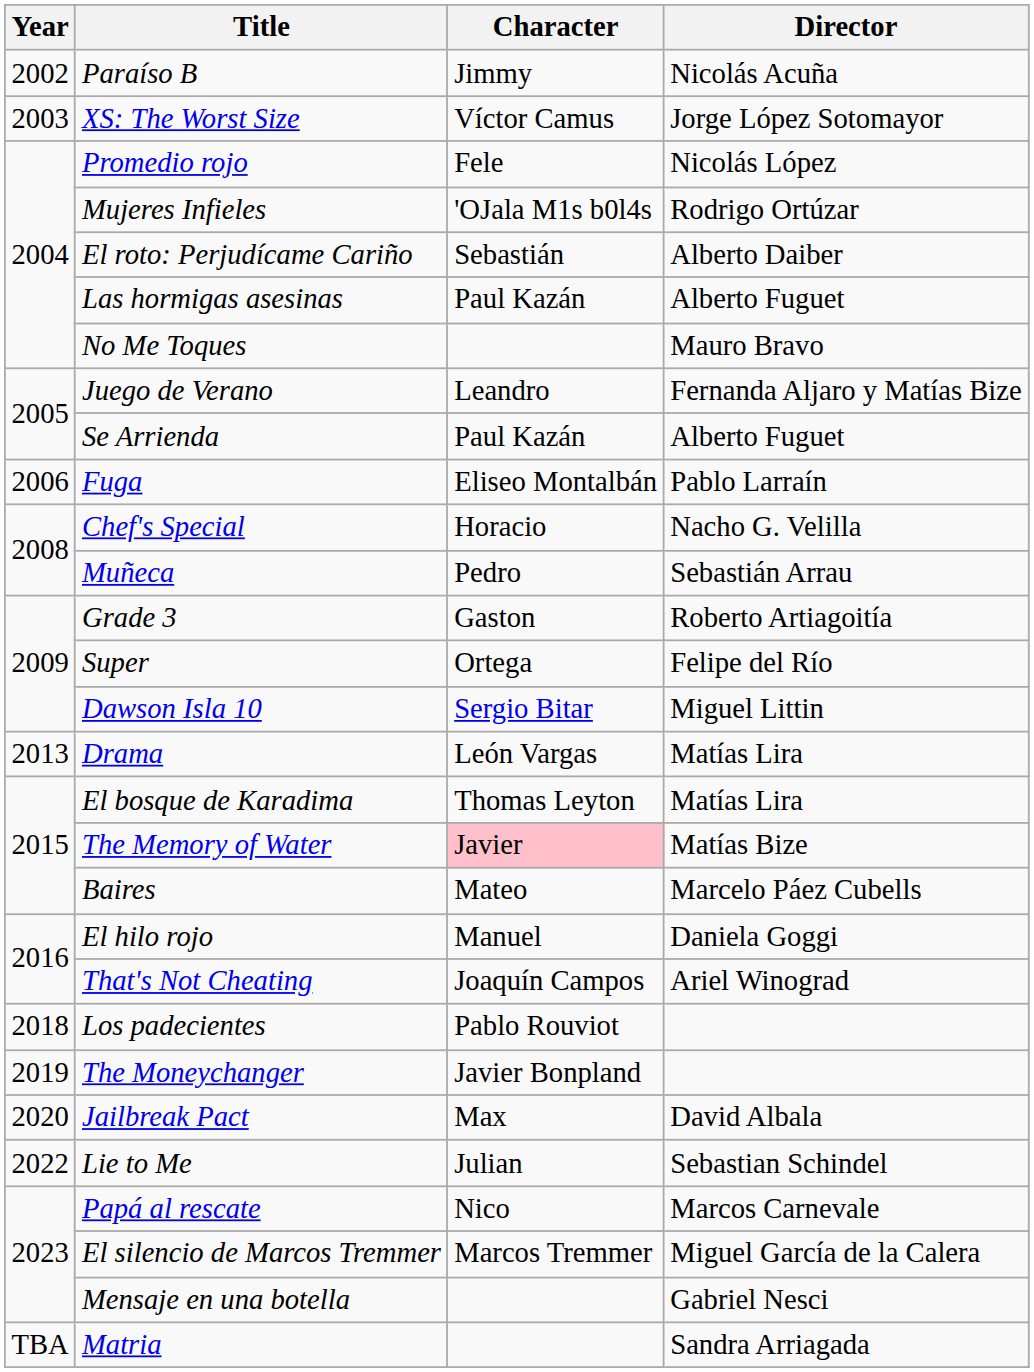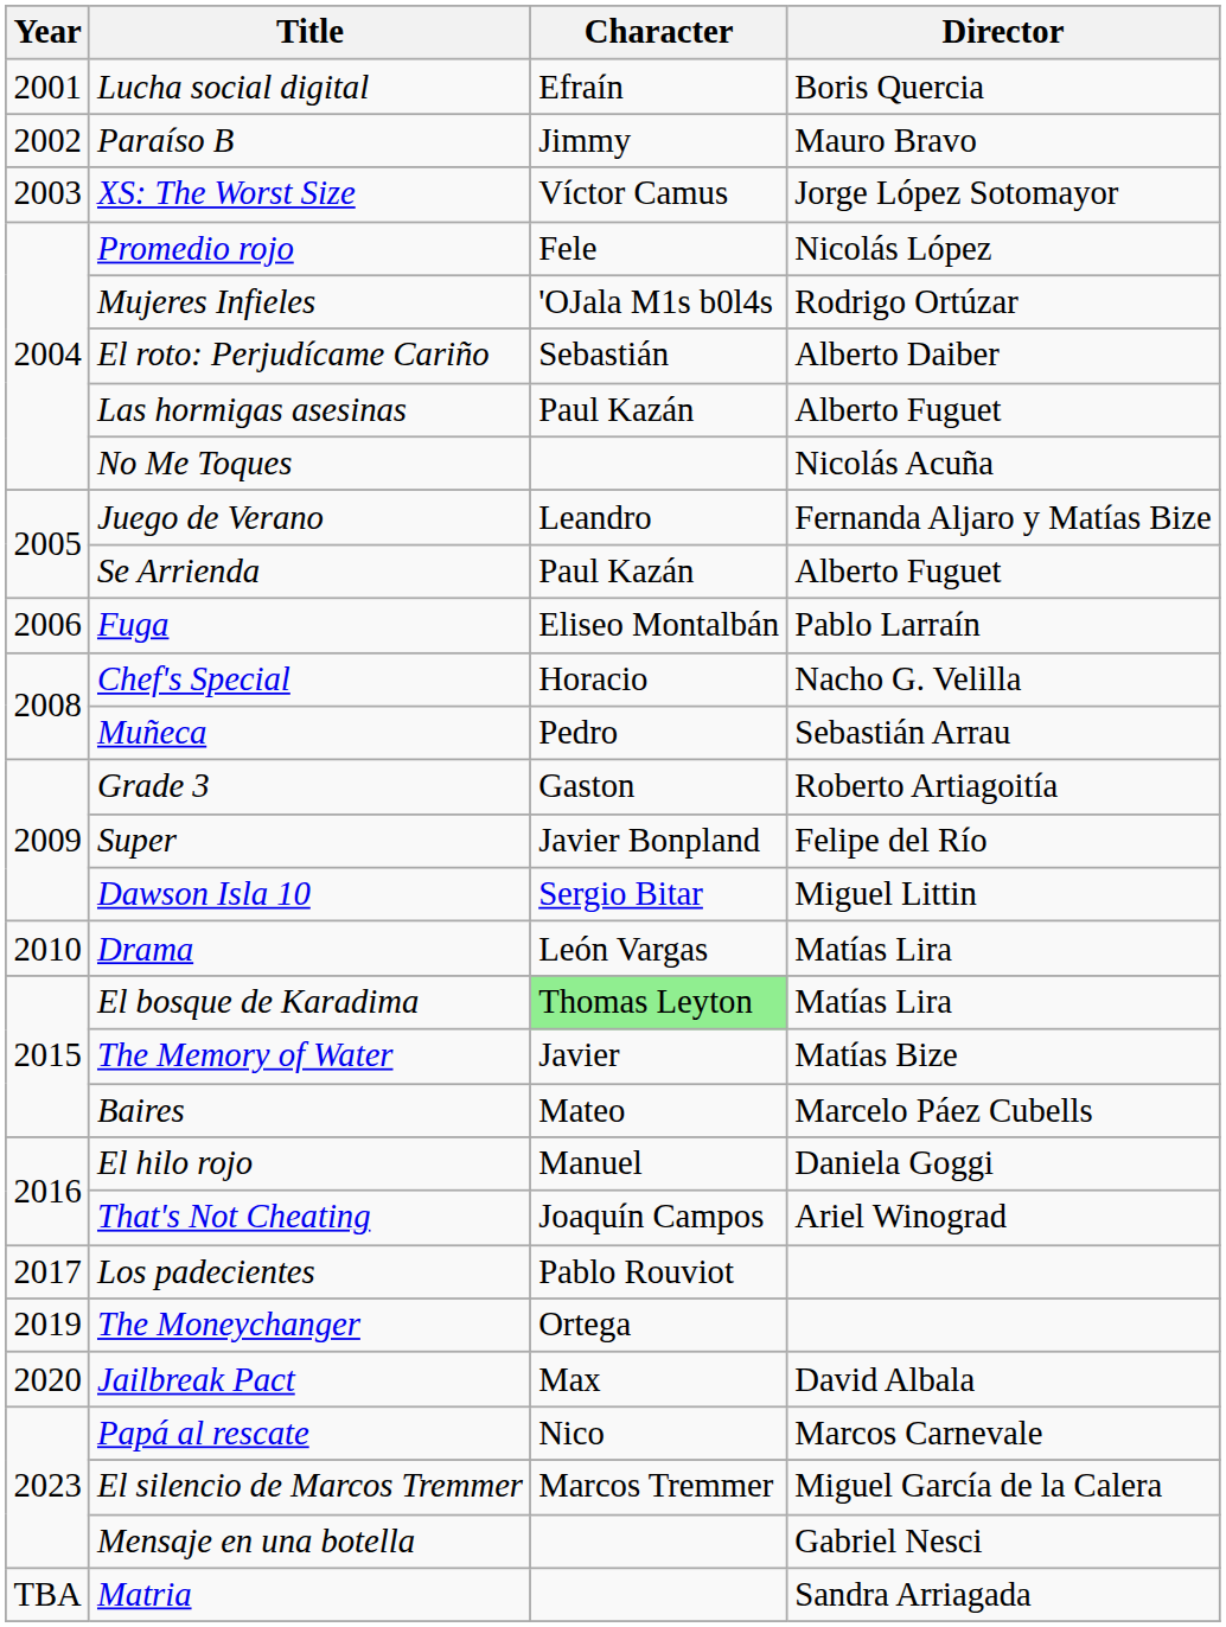+ row: 2001 | Lucha social digital | Efraín | Boris Quercia
Paraíso B | Director: Nicolás Acuña -> Mauro Bravo
No Me Toques | Director: Mauro Bravo -> Nicolás Acuña
Super | Character: Ortega -> Javier Bonpland
Drama | Year: 2013 -> 2010
El bosque de Karadima | Character: no background -> lightgreen background
The Memory of Water | Character: pink background -> no background
Los padecientes | Year: 2018 -> 2017
The Moneychanger | Character: Javier Bonpland -> Ortega
- row: 2022 | Lie to Me | Julian | Sebastian Schindel
